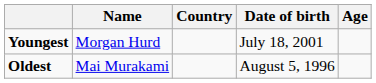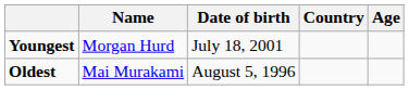columns swapped: Country <-> Date of birth
